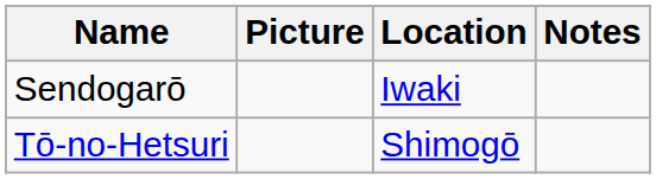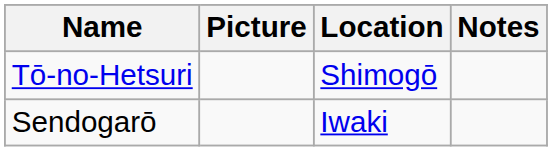rows swapped: Tō-no-Hetsuri <-> Sendogarō
